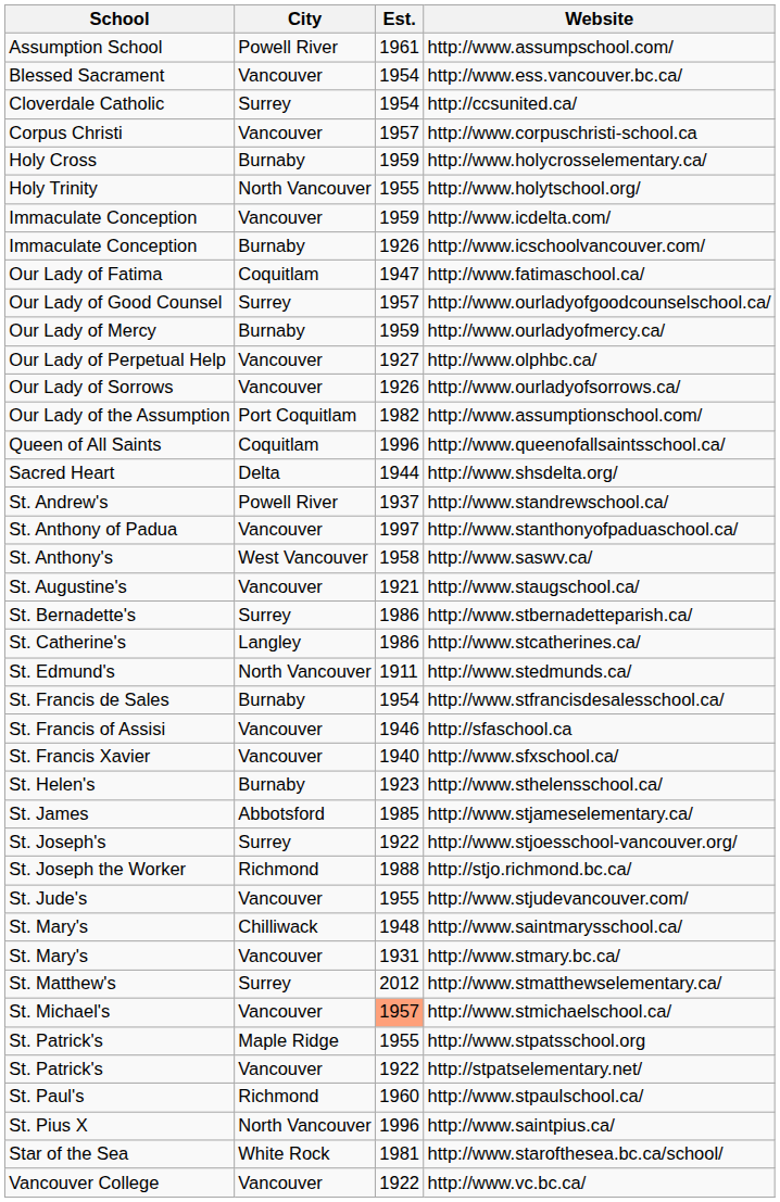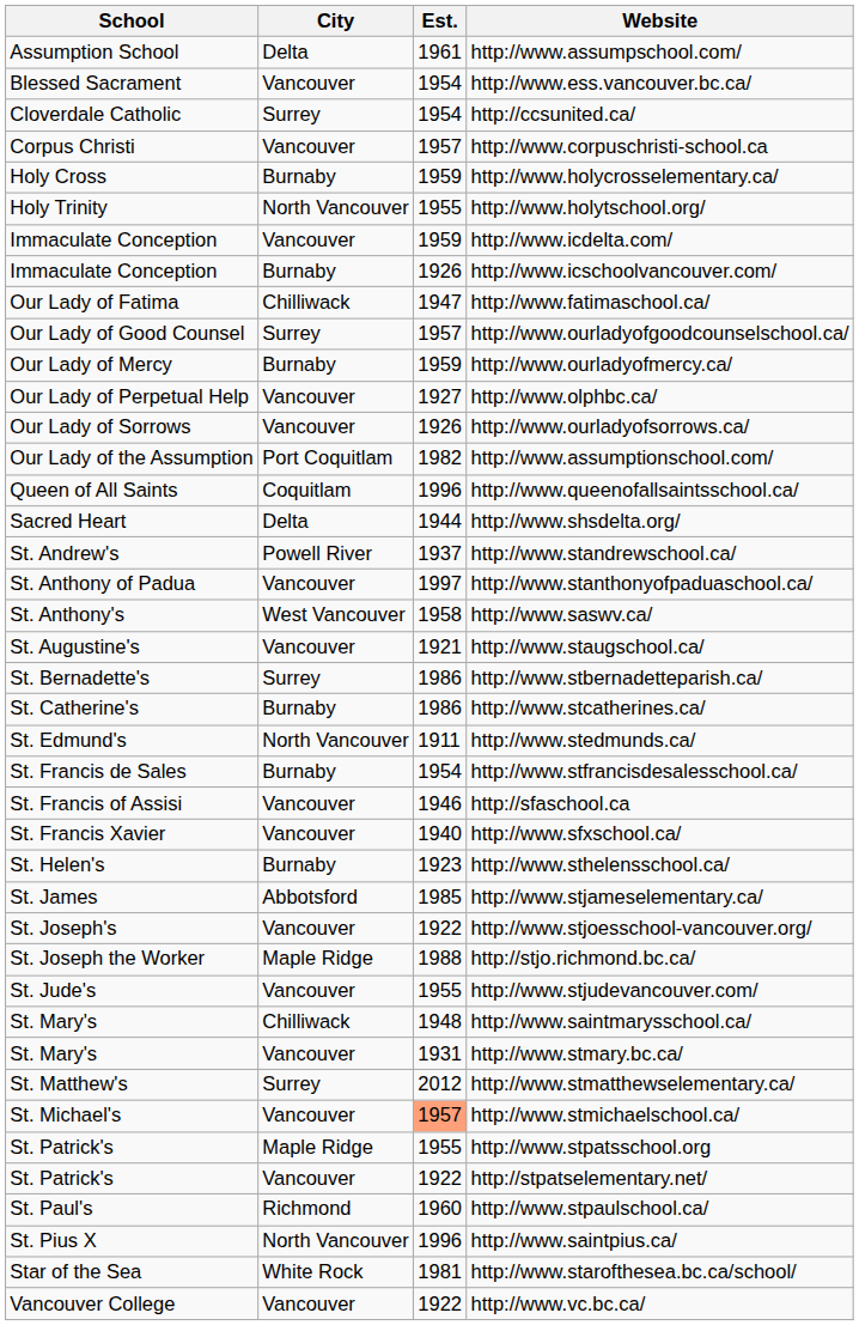http://www.assumpschool.com/ | City: Powell River -> Delta
http://www.fatimaschool.ca/ | City: Coquitlam -> Chilliwack
http://www.stcatherines.ca/ | City: Langley -> Burnaby
http://www.stjoesschool-vancouver.org/ | City: Surrey -> Vancouver
http://stjo.richmond.bc.ca/ | City: Richmond -> Maple Ridge
